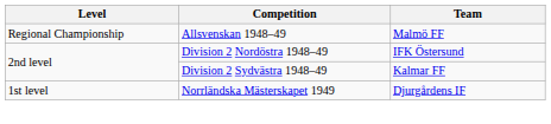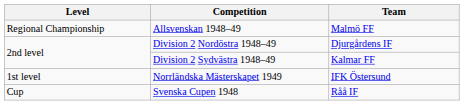Division 2 Nordöstra 1948–49 | Team: IFK Östersund -> Djurgårdens IF
Norrländska Mästerskapet 1949 | Team: Djurgårdens IF -> IFK Östersund
+ row: Cup | Svenska Cupen 1948 | Råå IF
